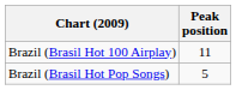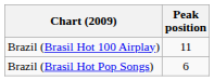Brazil (Brasil Hot Pop Songs) | Peak position: 5 -> 6
